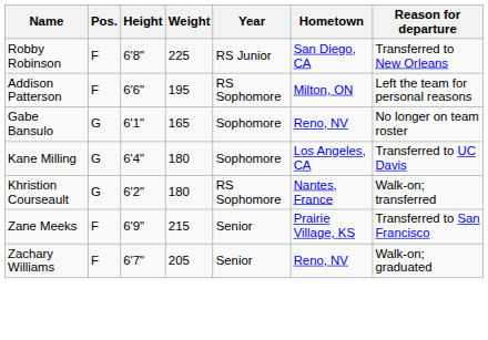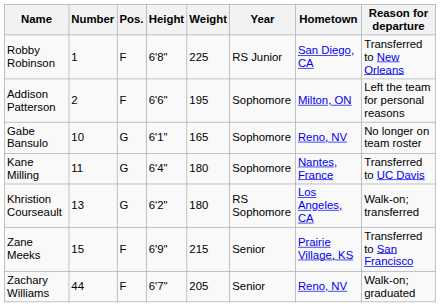+ column: Number | 1 | 2 | 10 | 11 | 13 | 15 | 44
Addison Patterson | Year: RS Sophomore -> Sophomore
Kane Milling | Hometown: Los Angeles, CA -> Nantes, France
Khristion Courseault | Hometown: Nantes, France -> Los Angeles, CA
